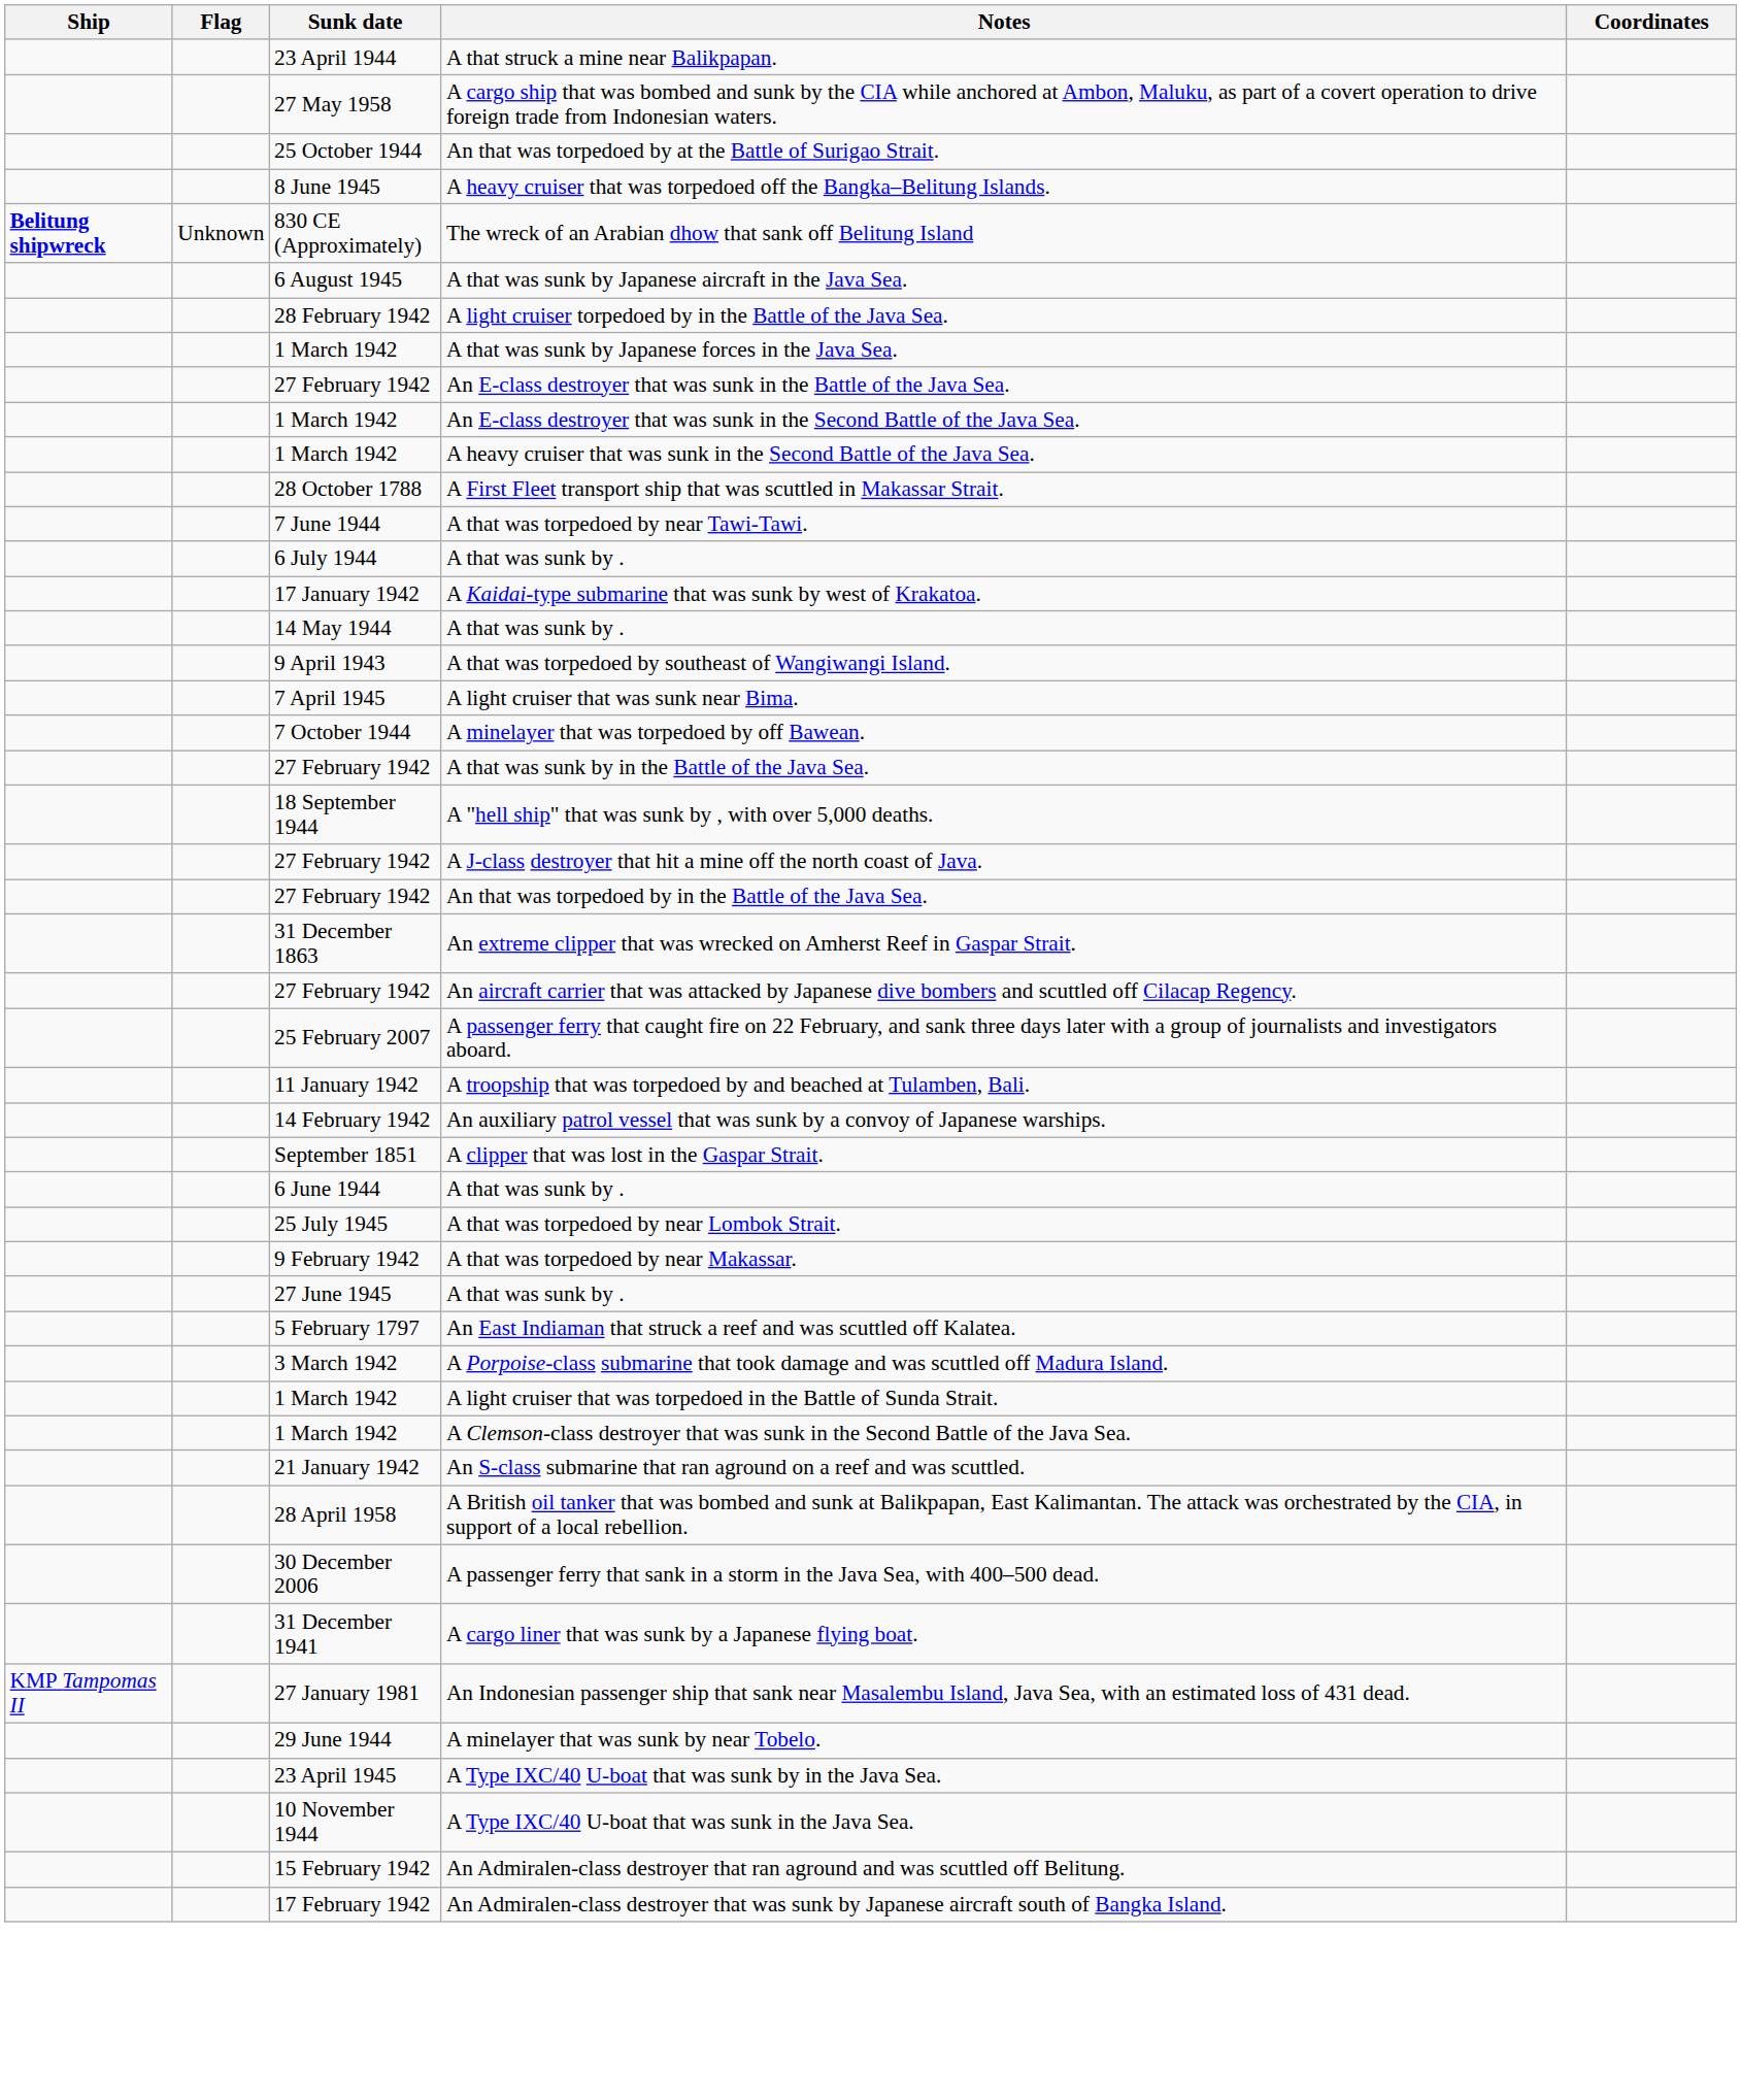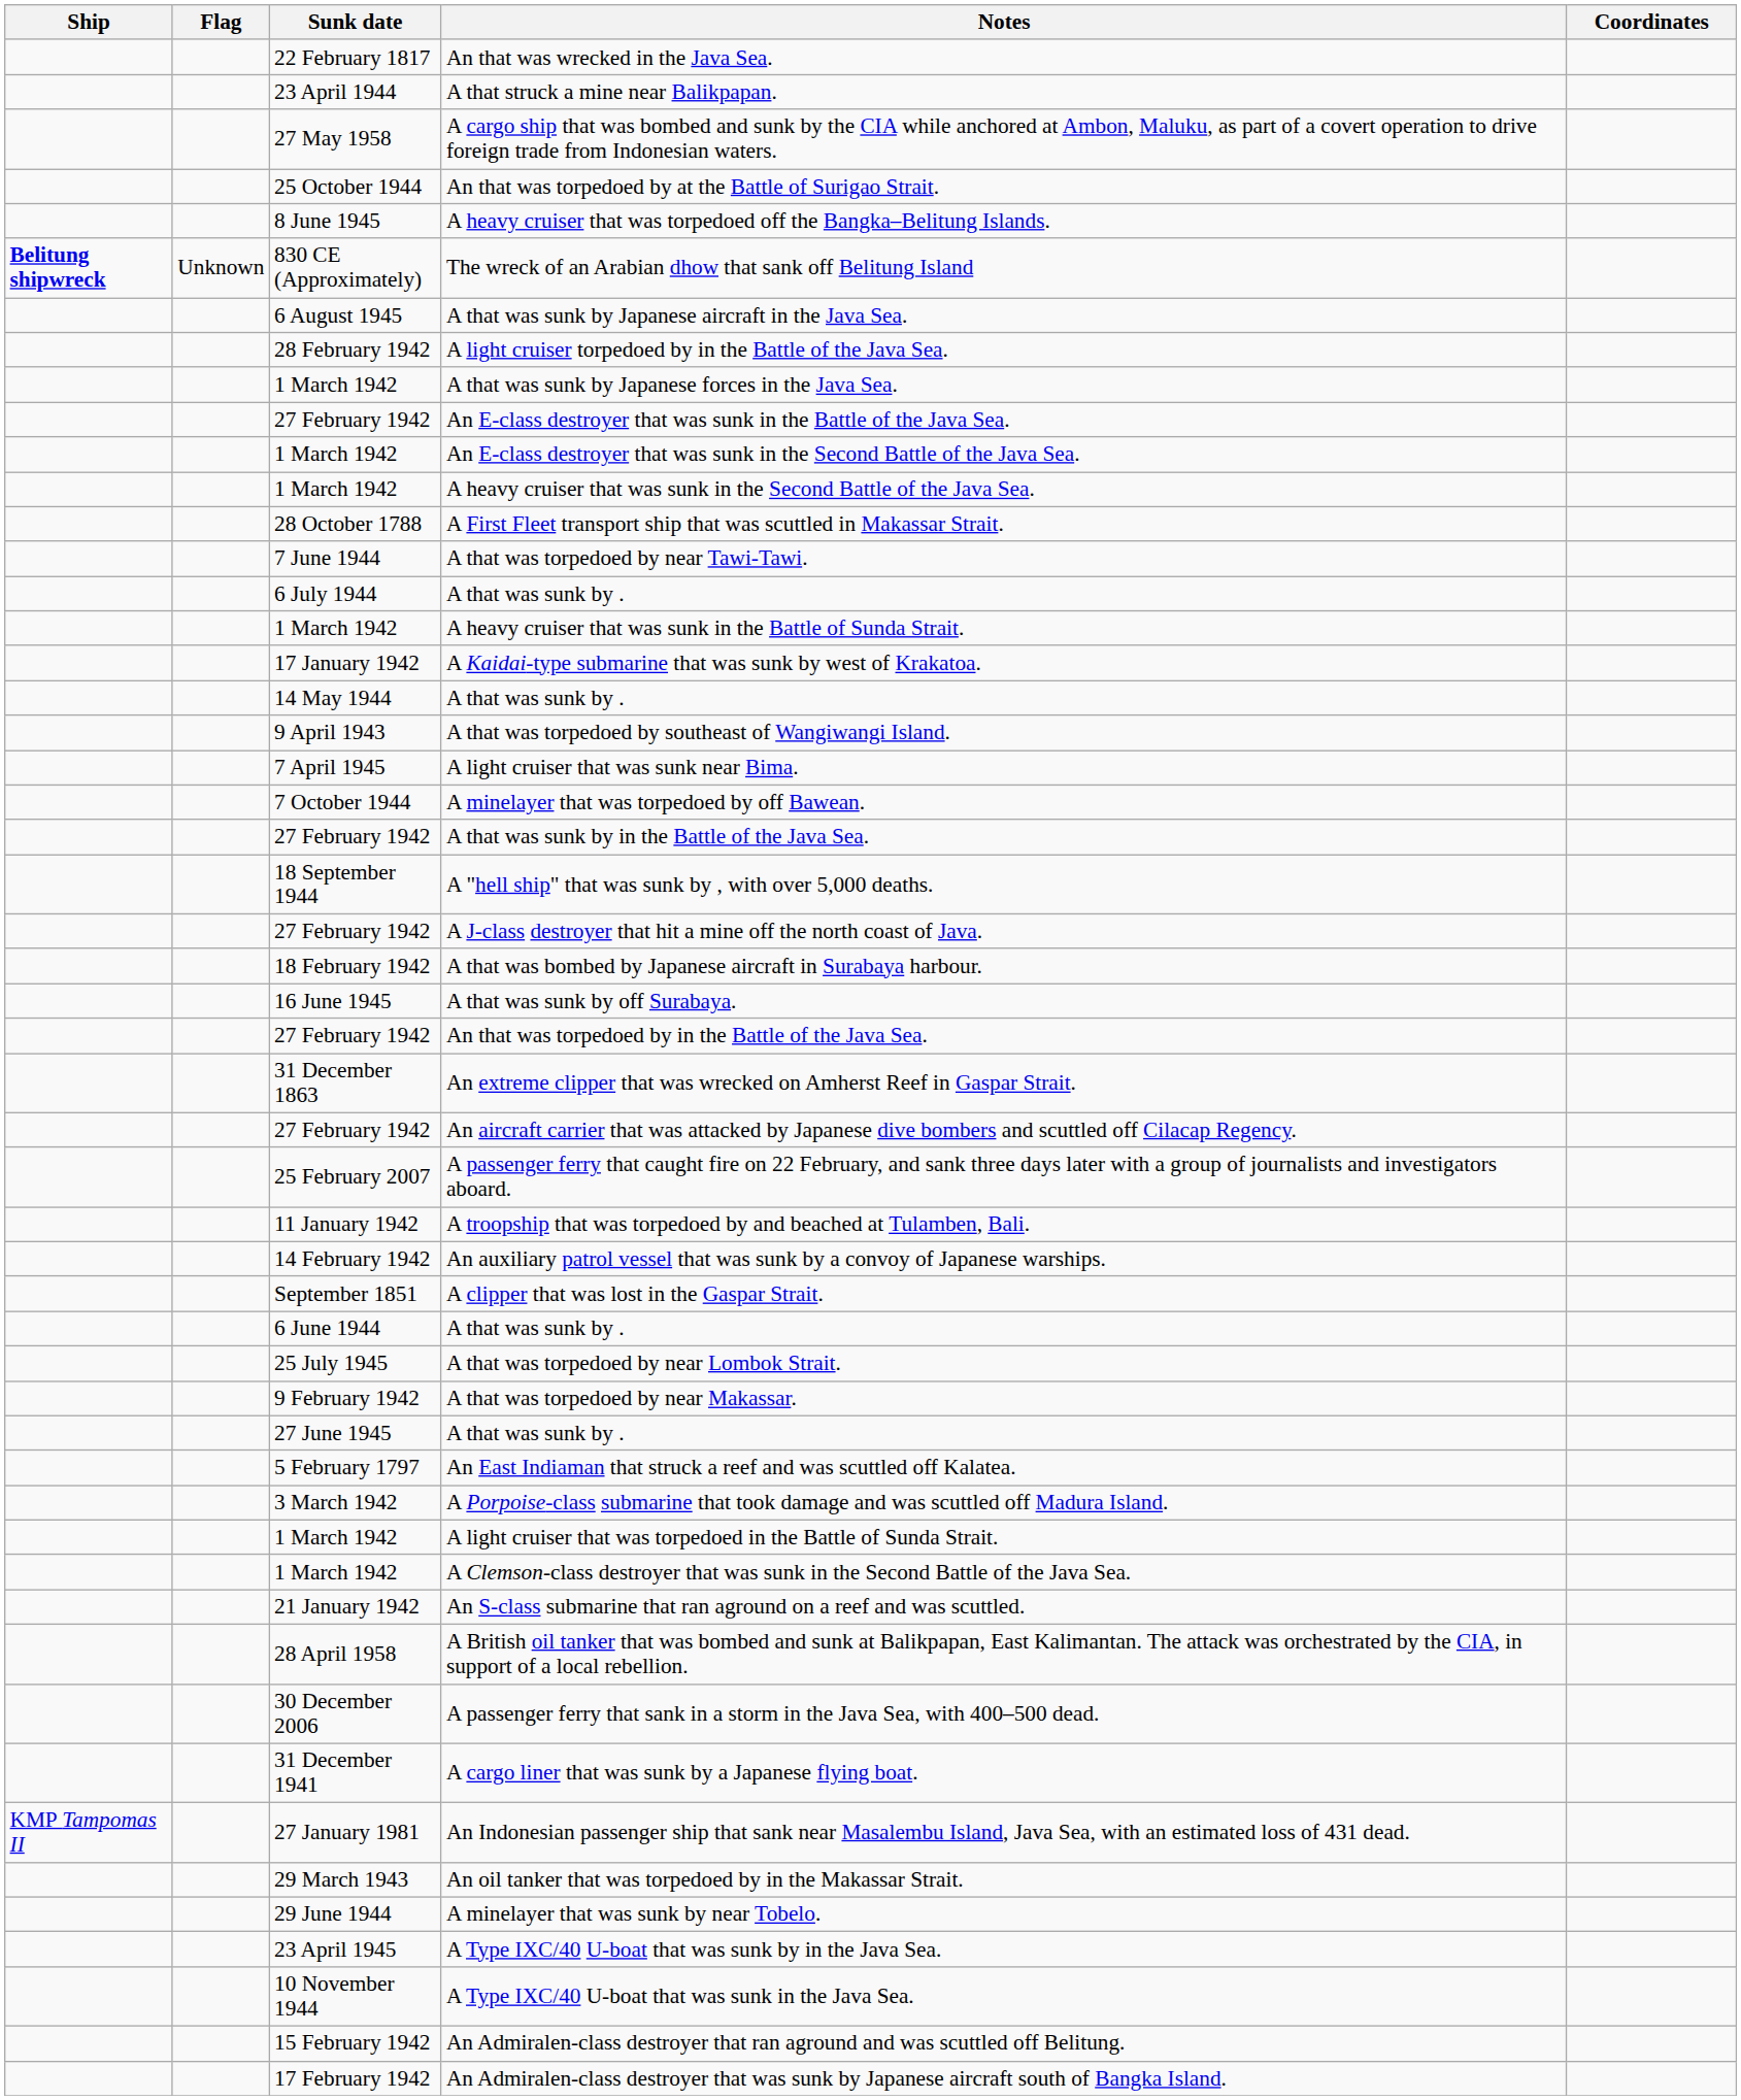+ row: 22 February 1817 | An that was wrecked in the Java Sea.
+ row: 1 March 1942 | A heavy cruiser that was sunk in the Battle of Sunda Strait.
+ row: 18 February 1942 | A that was bombed by Japanese aircraft in Surabaya harbour.
+ row: 16 June 1945 | A that was sunk by off Surabaya.
+ row: 29 March 1943 | An oil tanker that was torpedoed by in the Makassar Strait.
